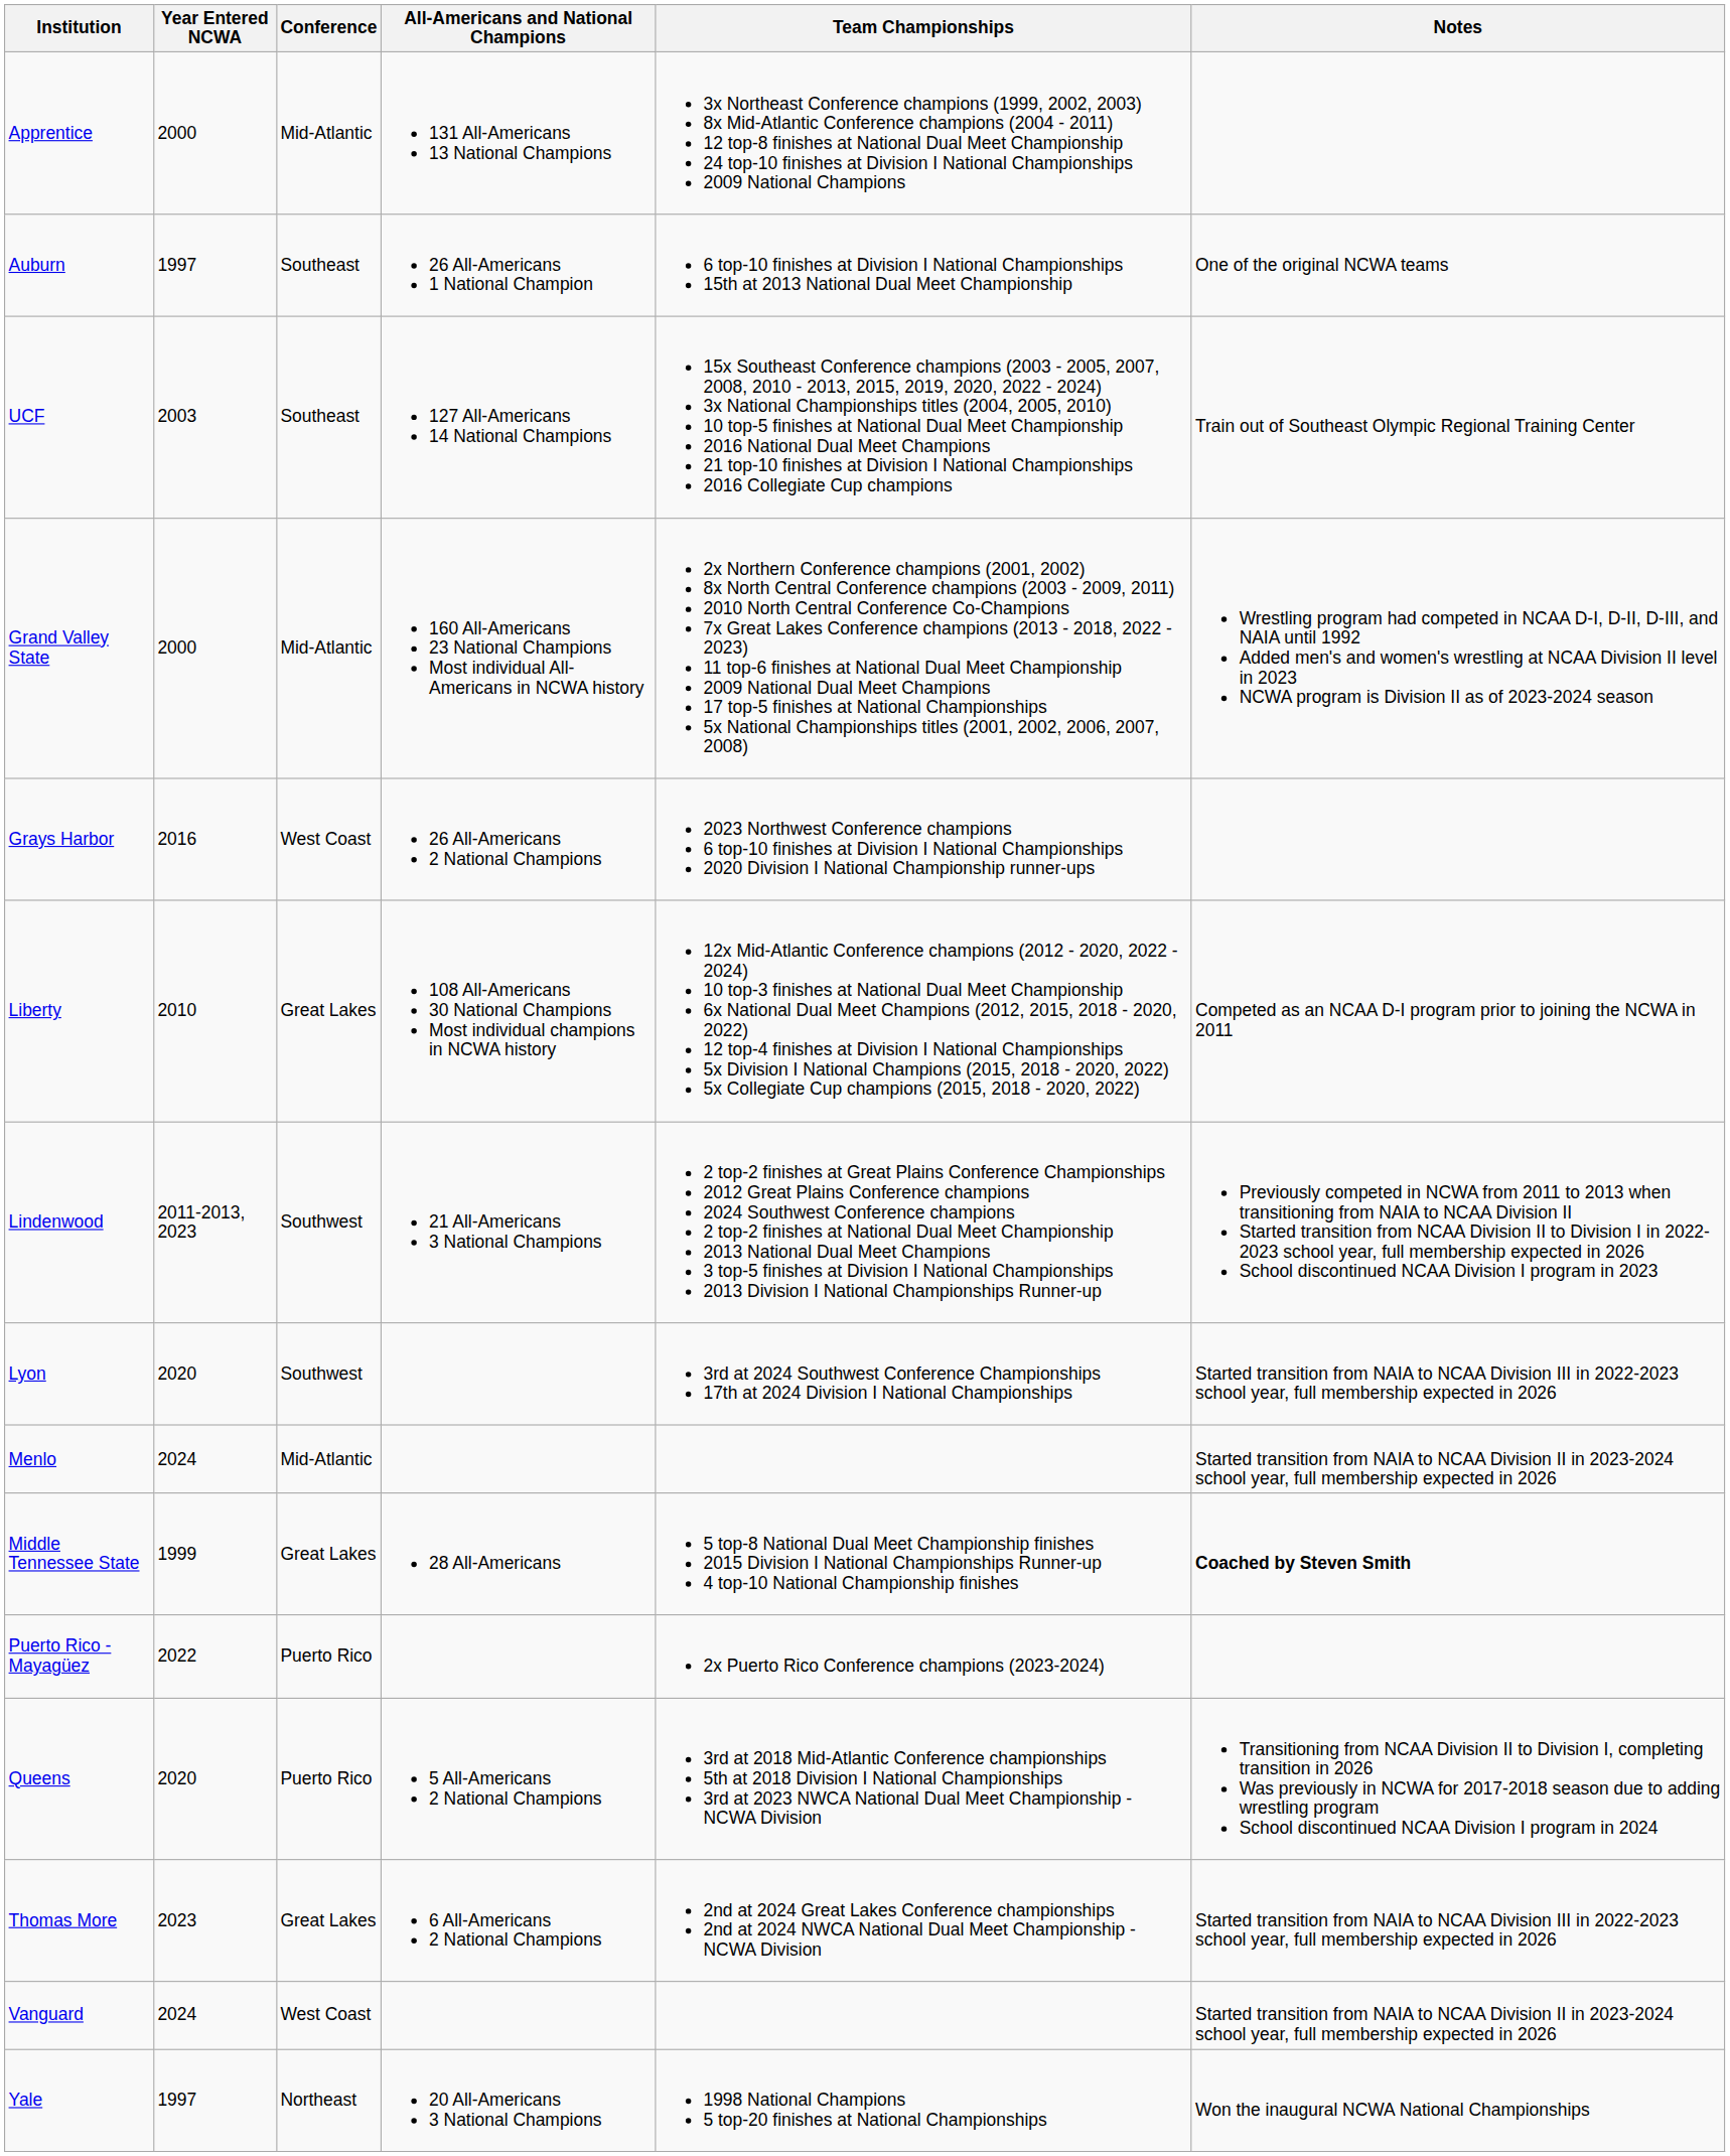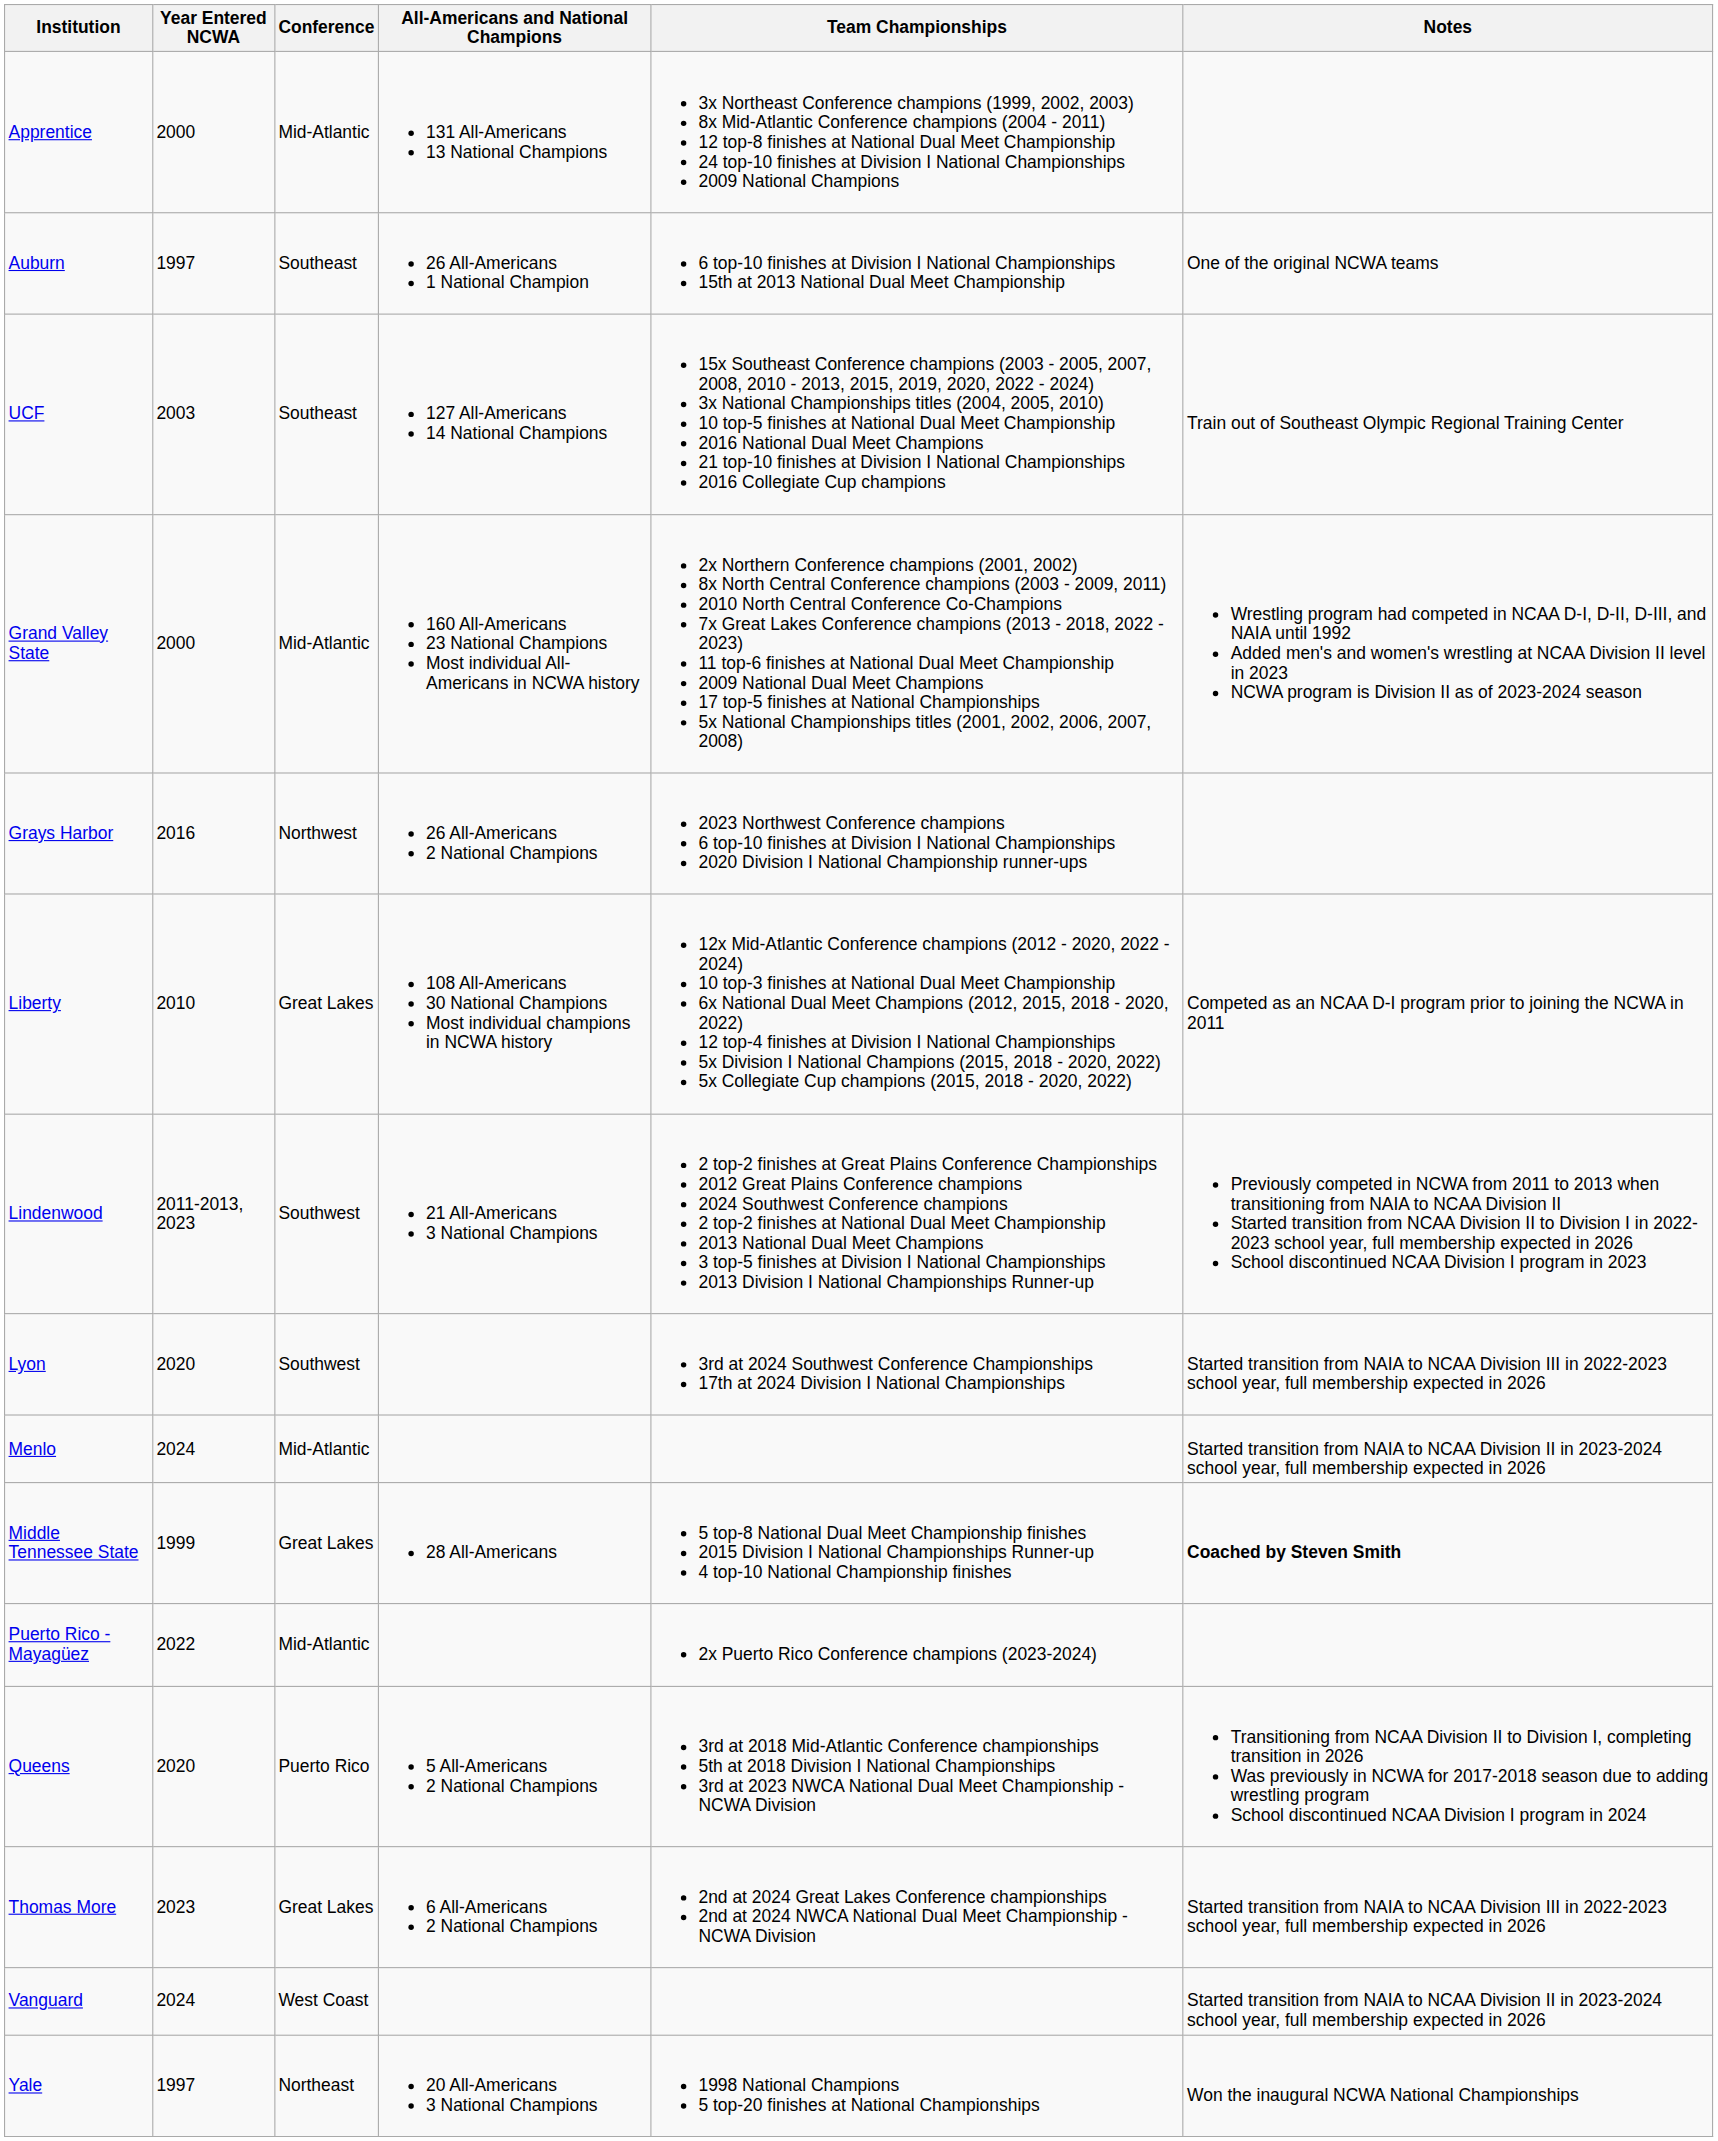Grays Harbor | Conference: West Coast -> Northwest
Puerto Rico - Mayagüez | Conference: Puerto Rico -> Mid-Atlantic
